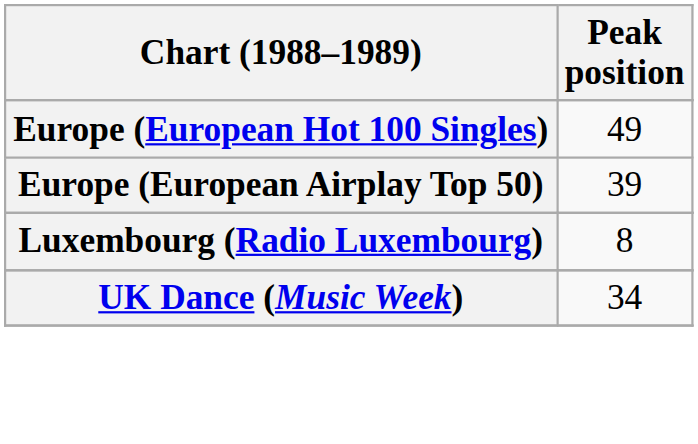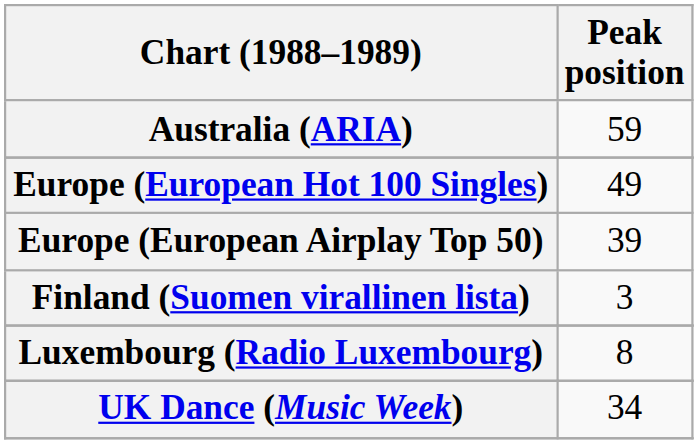+ row: Australia (ARIA) | 59
+ row: Finland (Suomen virallinen lista) | 3
